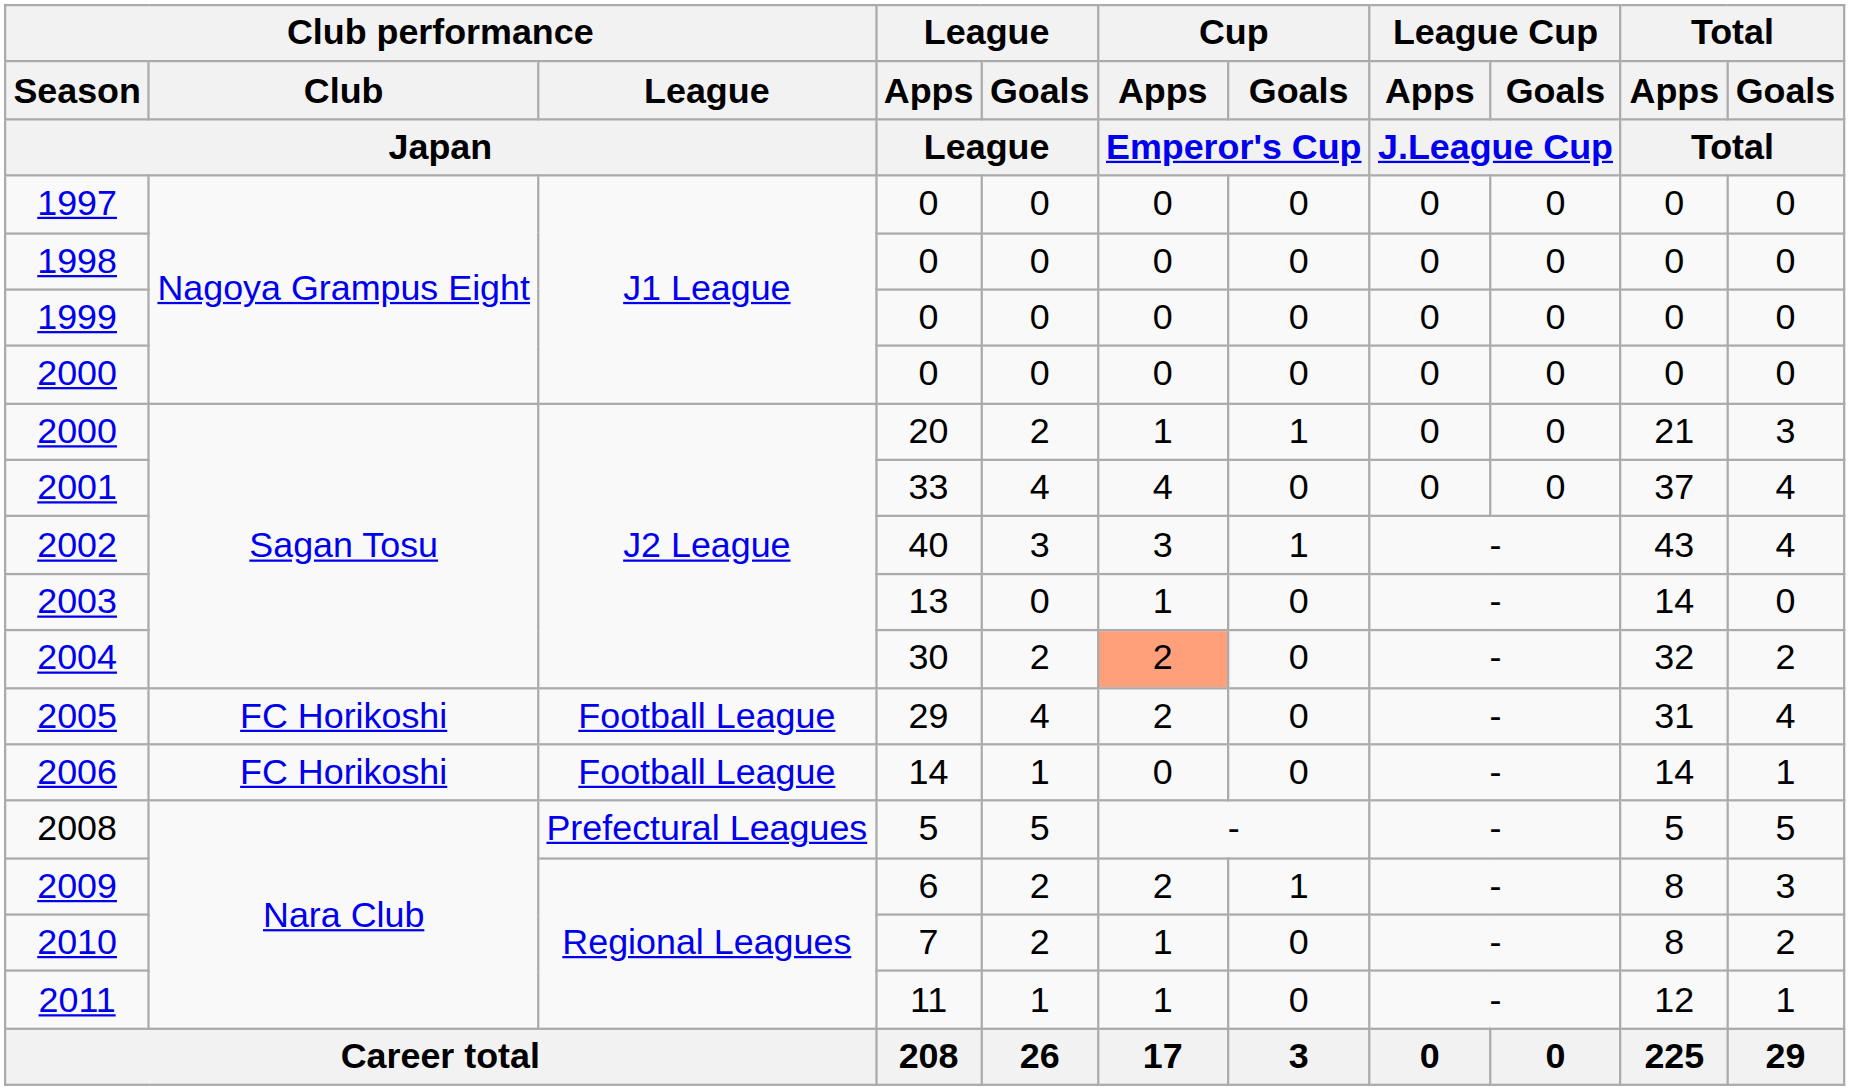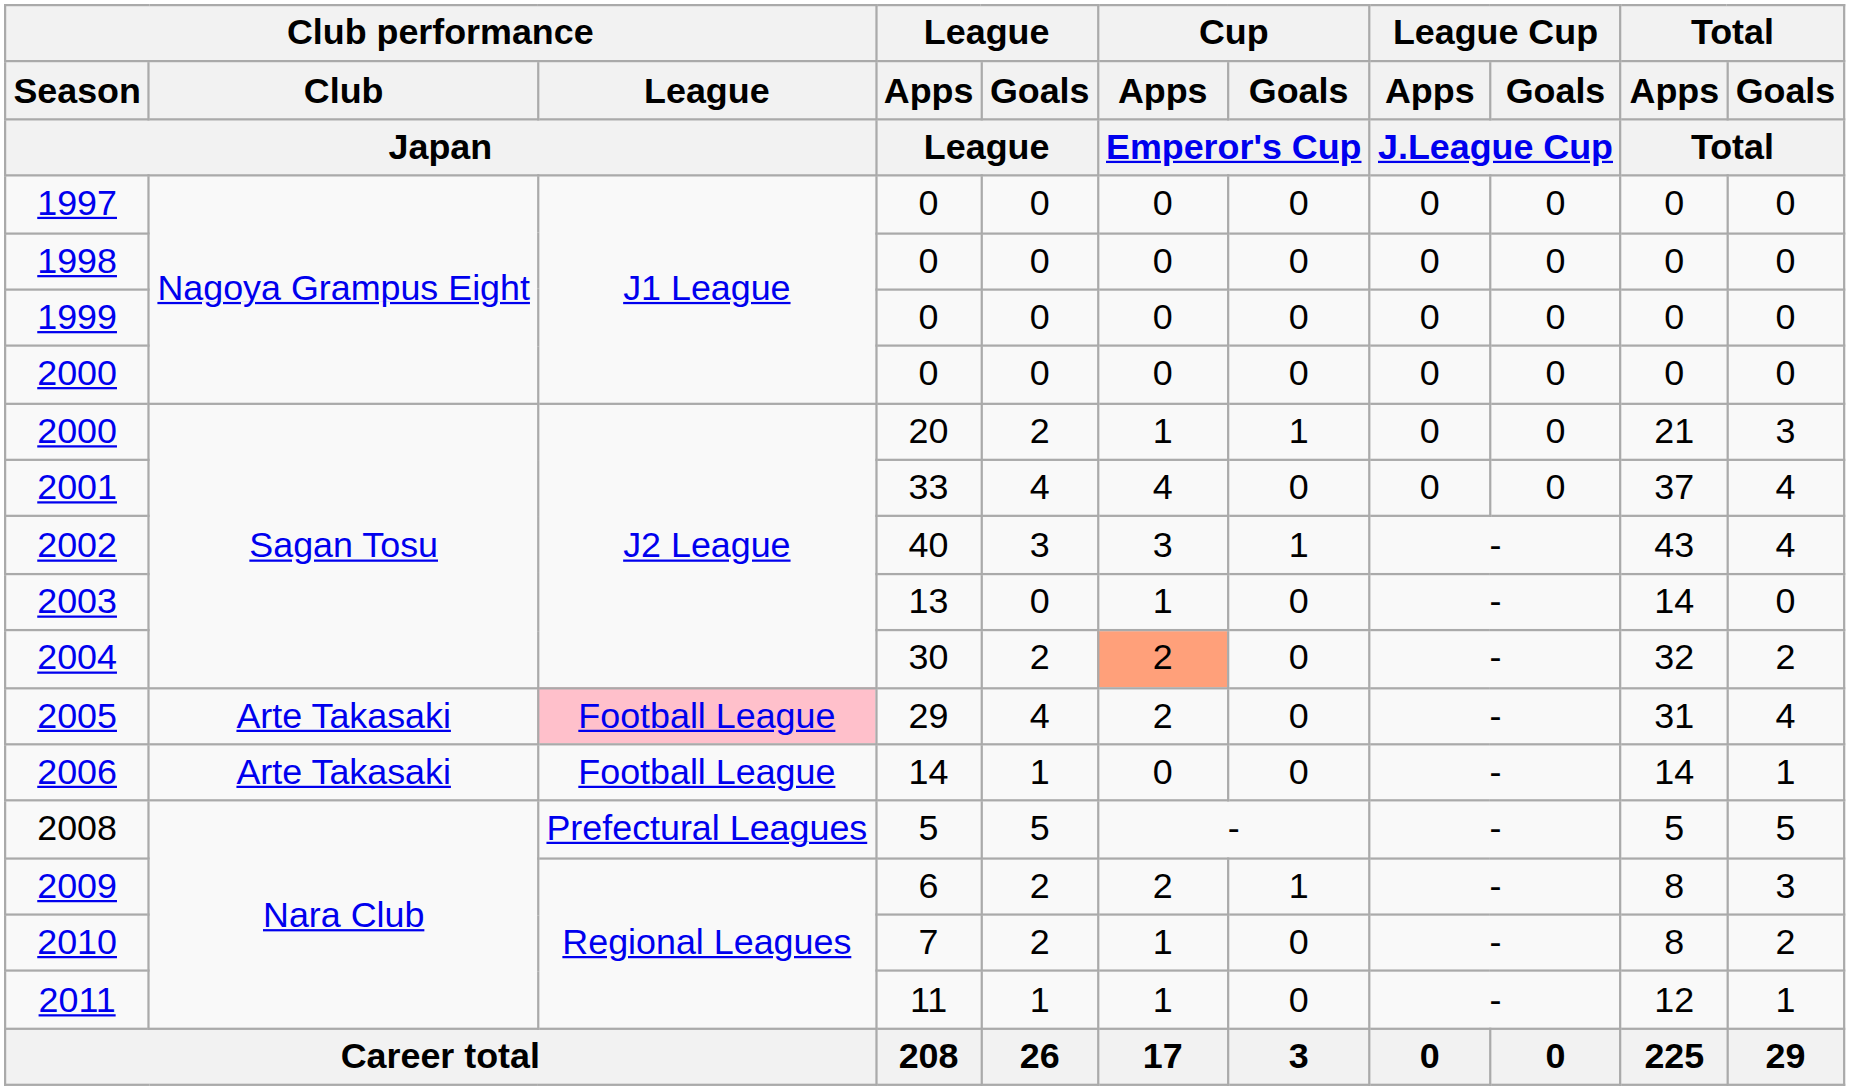2005 | Club performance / Club / Japan: FC Horikoshi -> Arte Takasaki
2005 | Club performance / League / Japan: no background -> pink background
2006 | Club performance / Club / Japan: FC Horikoshi -> Arte Takasaki
